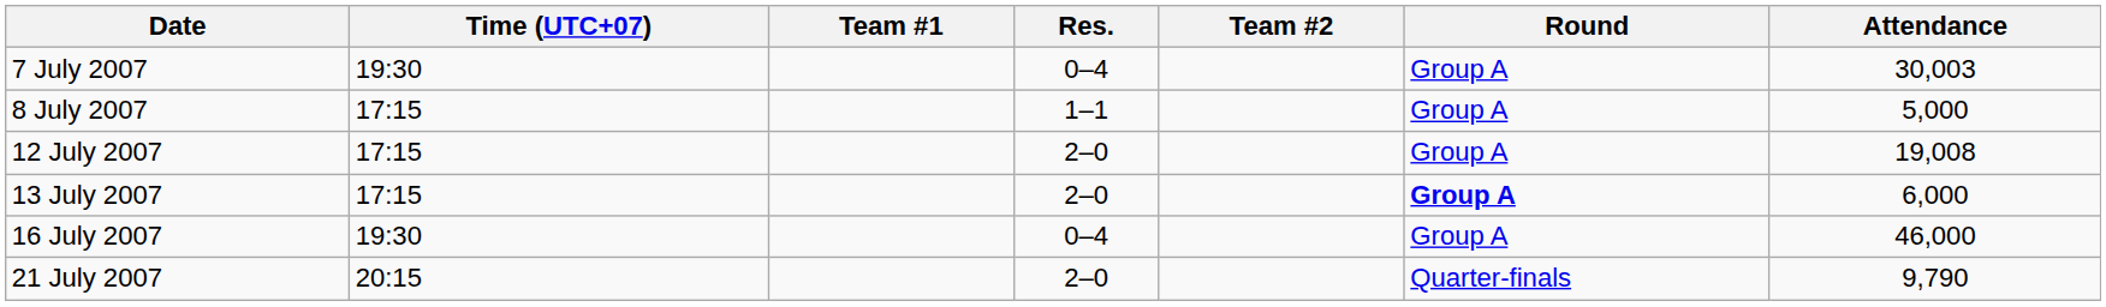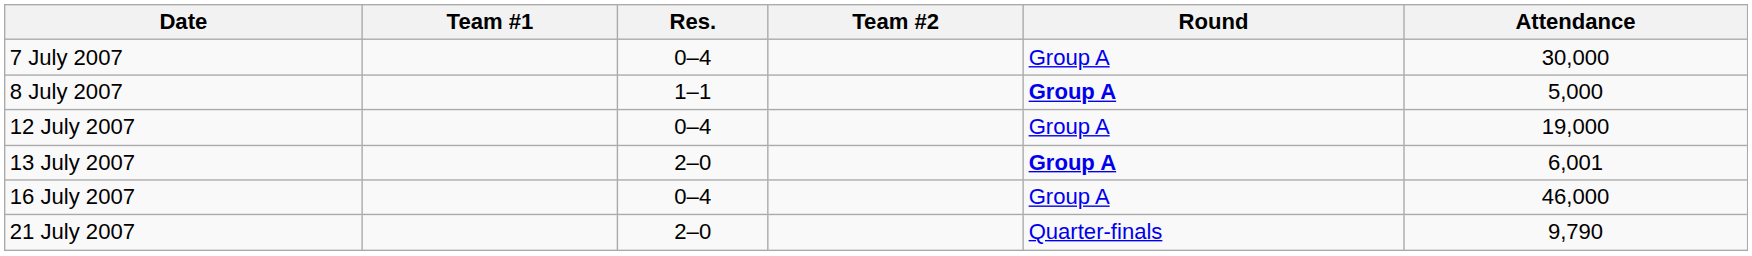- column: Time (UTC+07) | 19:30 | 17:15 | 17:15 | 17:15 | 19:30 | 20:15
7 July 2007 | Attendance: 30,003 -> 30,000
8 July 2007 | Round: normal -> bold
12 July 2007 | Res.: 2–0 -> 0–4
12 July 2007 | Attendance: 19,008 -> 19,000
13 July 2007 | Attendance: 6,000 -> 6,001
